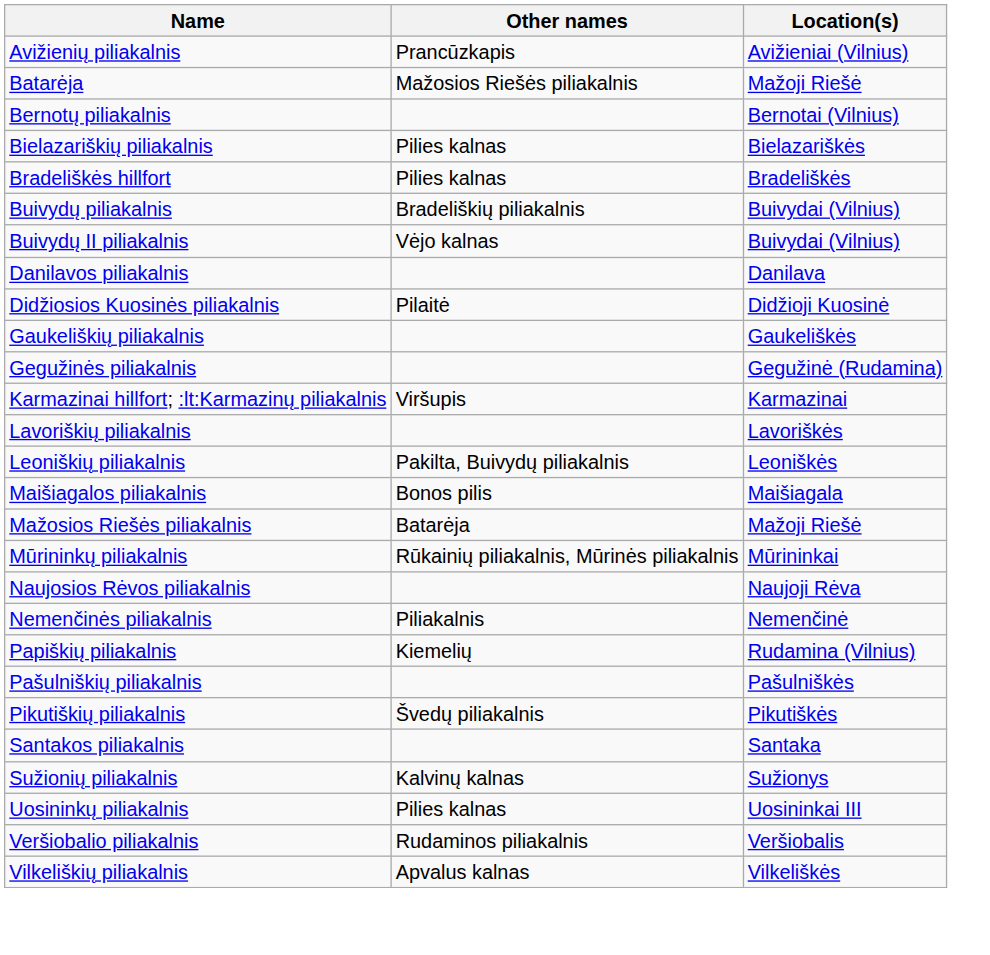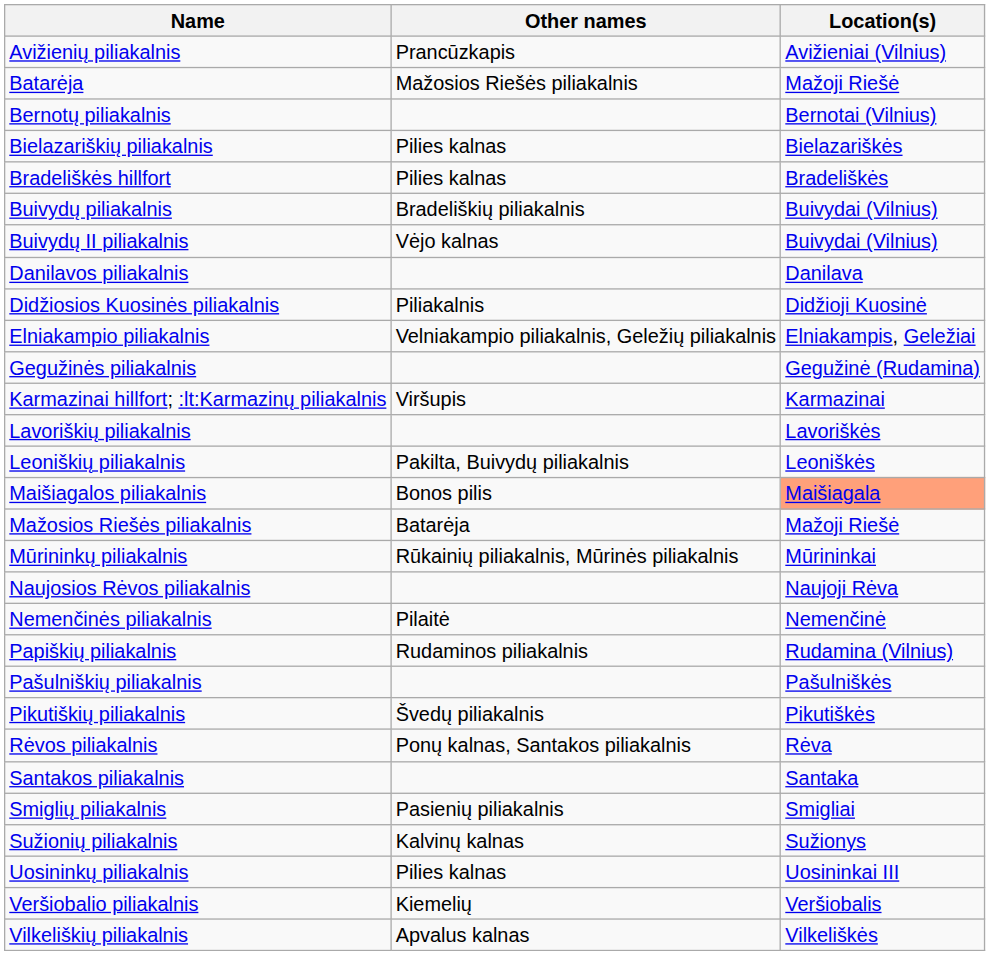Didžiosios Kuosinės piliakalnis | Other names: Pilaitė -> Piliakalnis
+ row: Elniakampio piliakalnis | Velniakampio piliakalnis, Geležių piliakalnis | Elniakampis, Geležiai
- row: Gaukeliškių piliakalnis | Gaukeliškės
Maišiagalos piliakalnis | Location(s): no background -> lightsalmon background
Nemenčinės piliakalnis | Other names: Piliakalnis -> Pilaitė
Papiškių piliakalnis | Other names: Kiemelių -> Rudaminos piliakalnis
+ row: Rėvos piliakalnis | Ponų kalnas, Santakos piliakalnis | Rėva
+ row: Smiglių piliakalnis | Pasienių piliakalnis | Smigliai
Veršiobalio piliakalnis | Other names: Rudaminos piliakalnis -> Kiemelių
